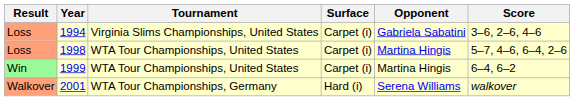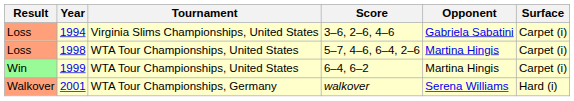columns swapped: Surface <-> Score
